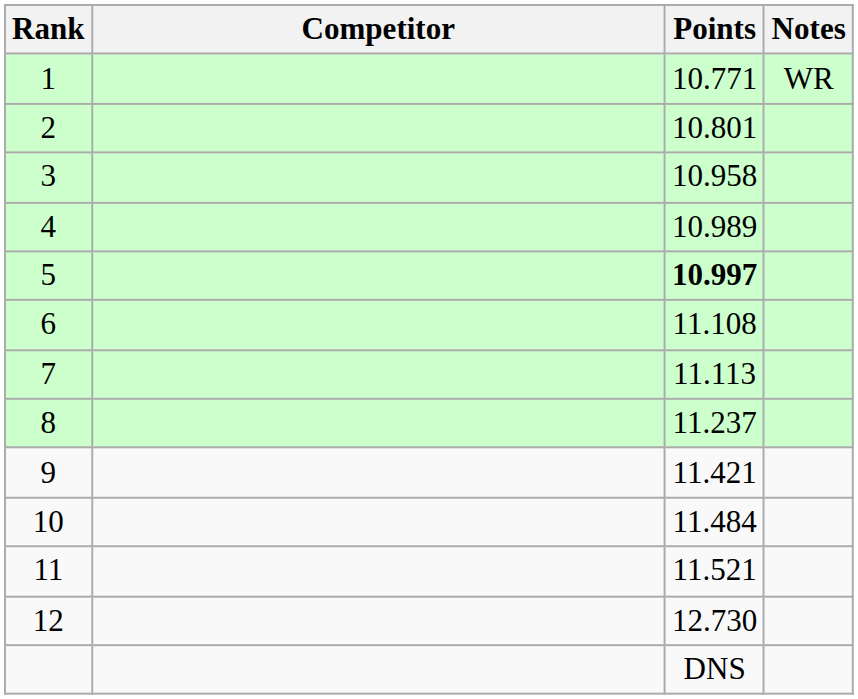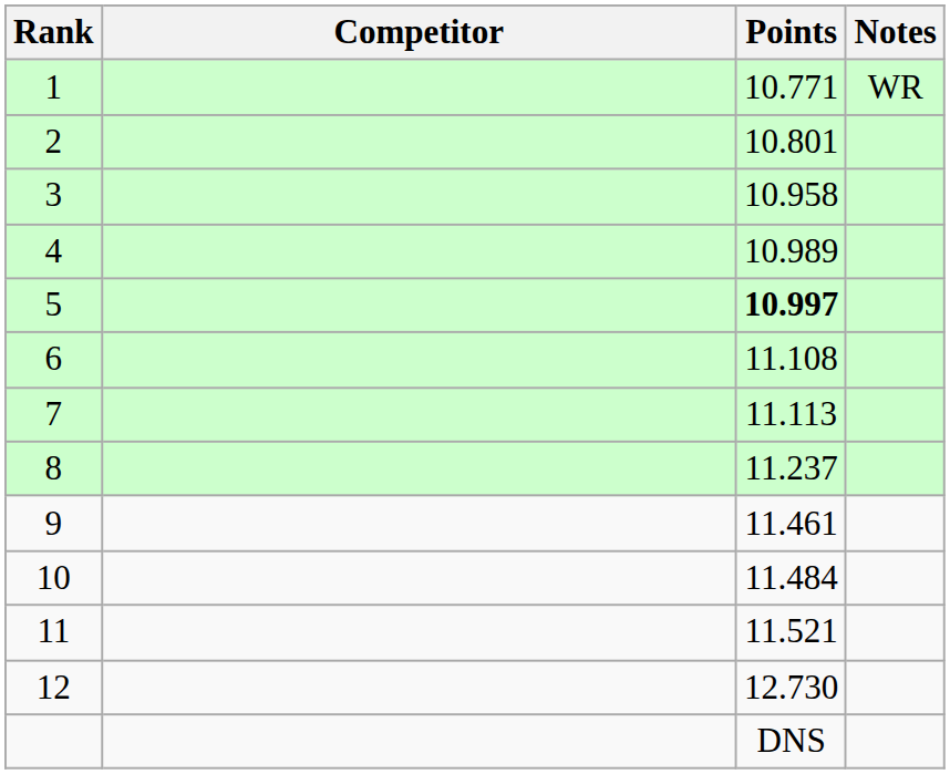9 | Points: 11.421 -> 11.461
